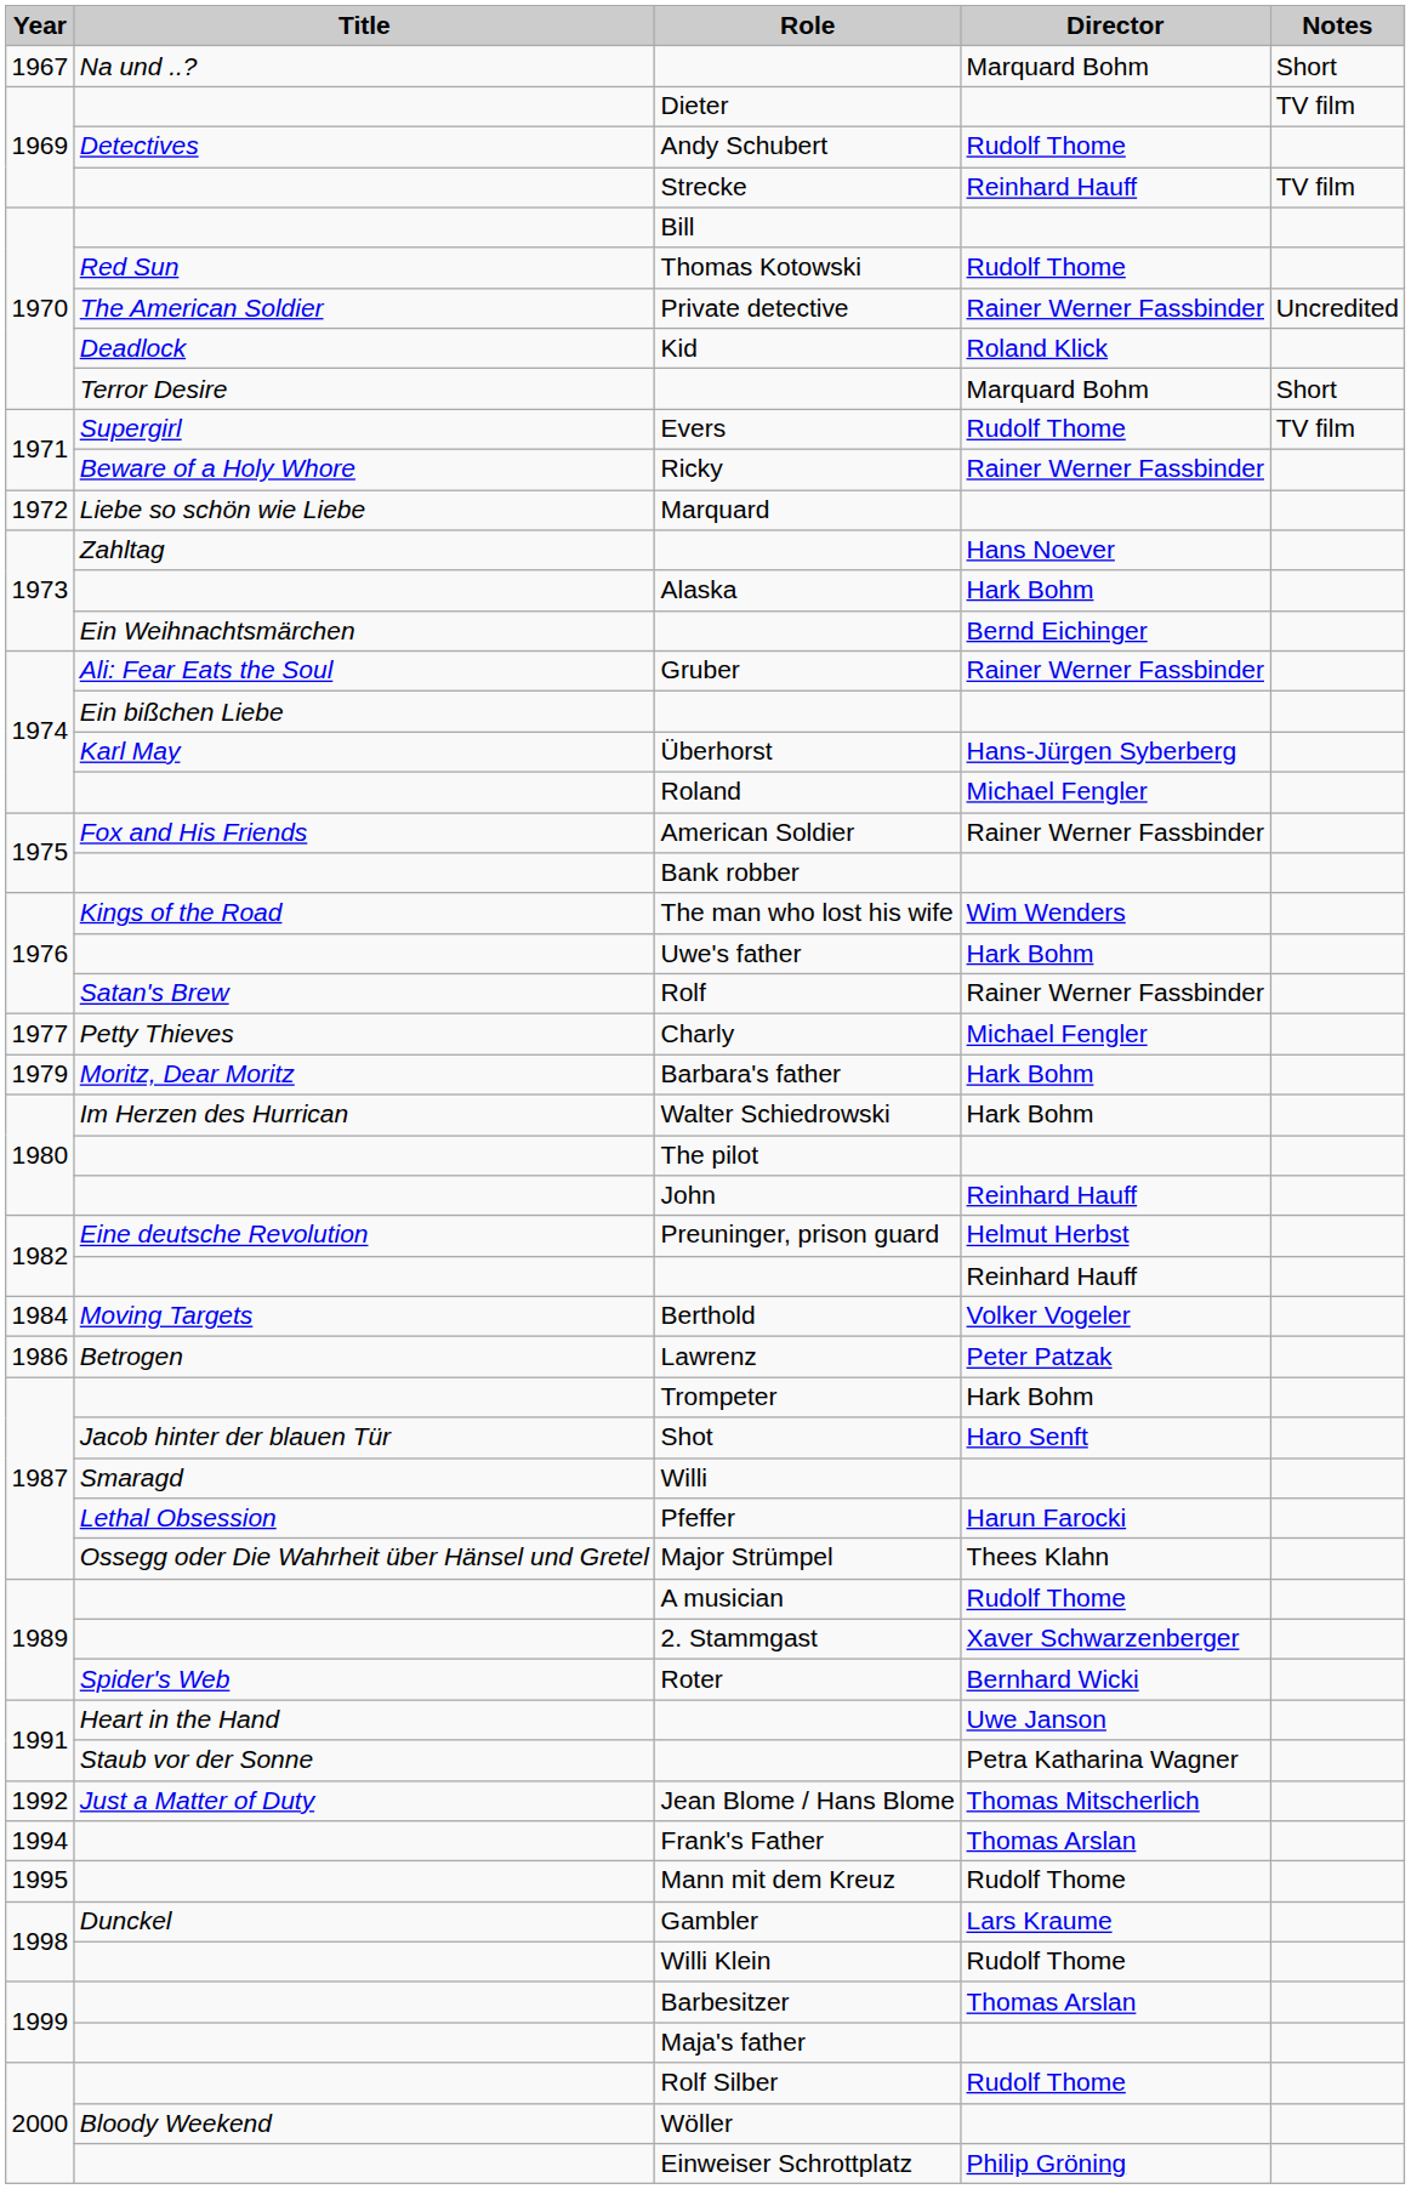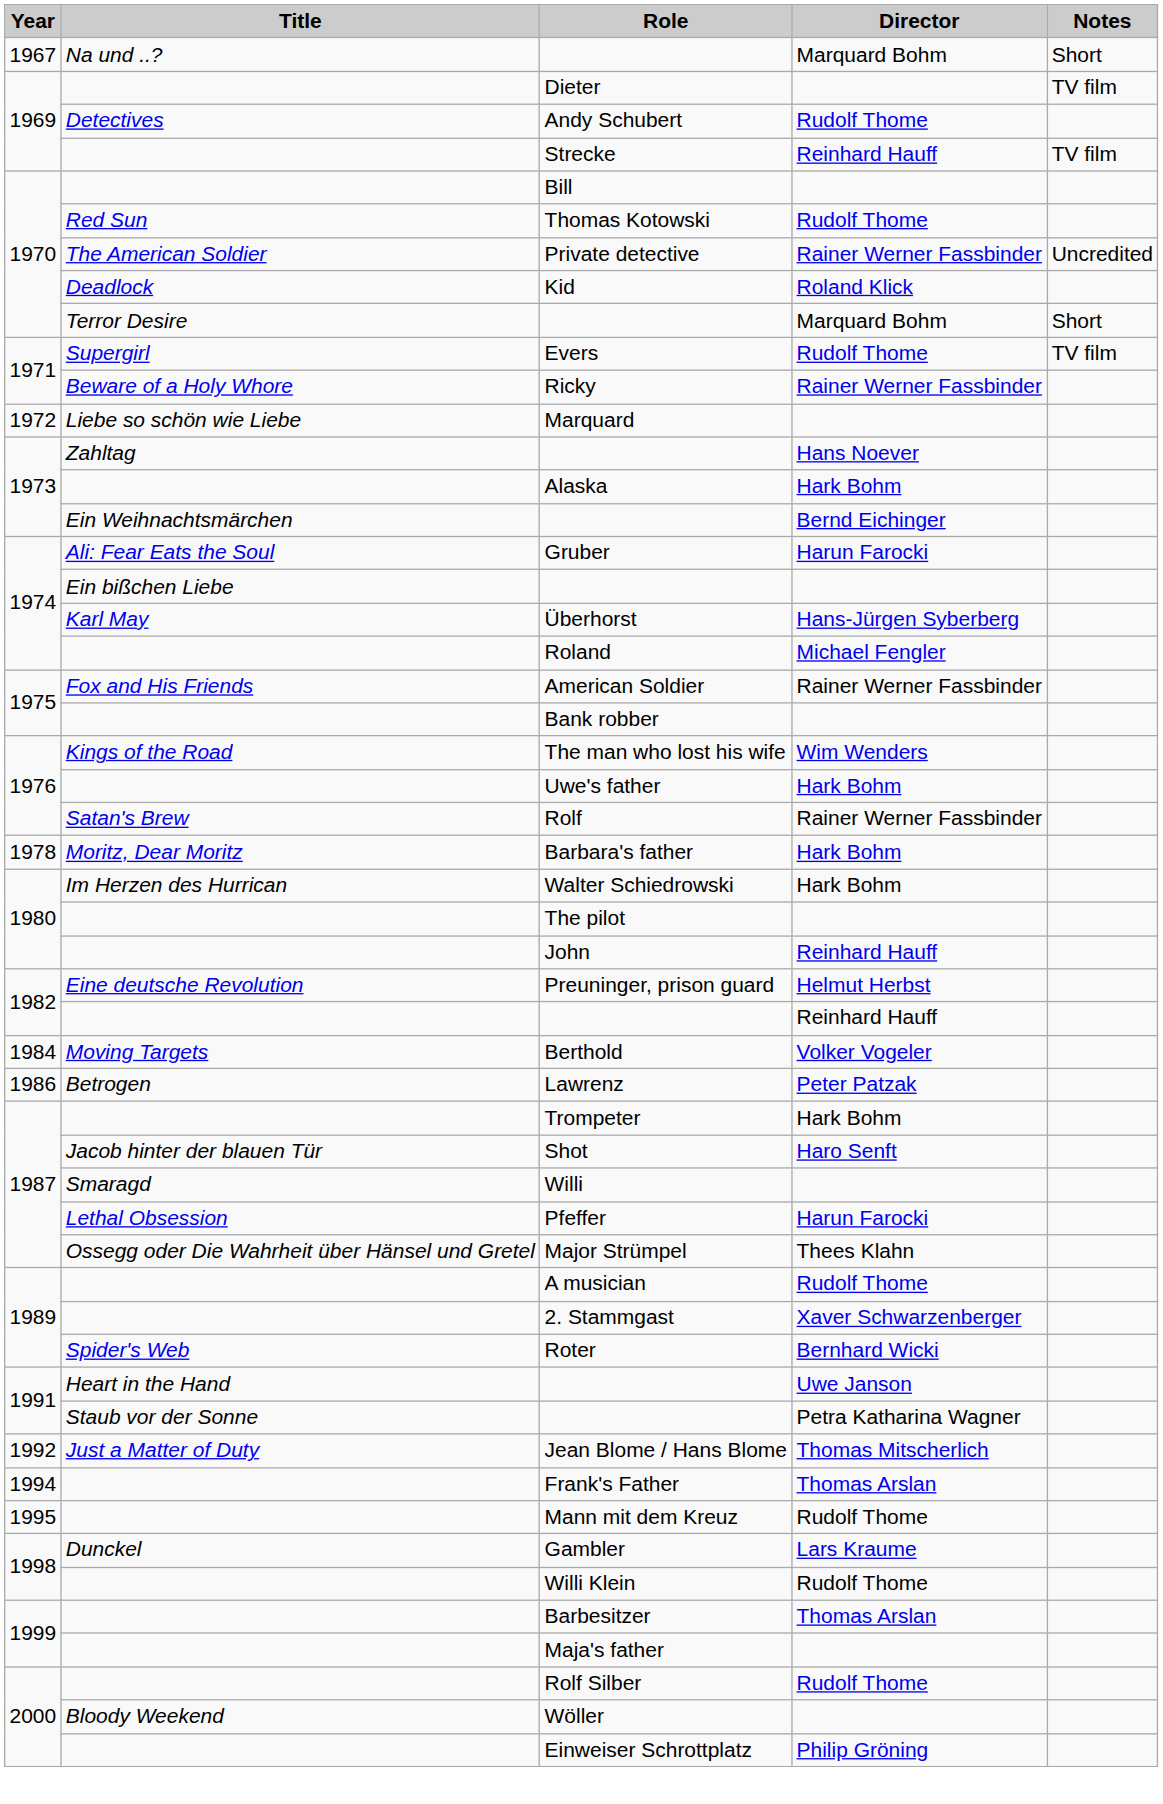Gruber | Director: Rainer Werner Fassbinder -> Harun Farocki
- row: 1977 | Petty Thieves | Charly | Michael Fengler
Barbara's father | Year: 1979 -> 1978
